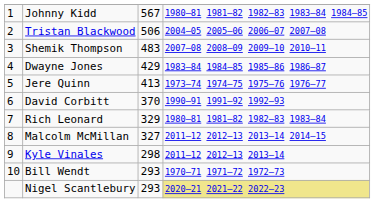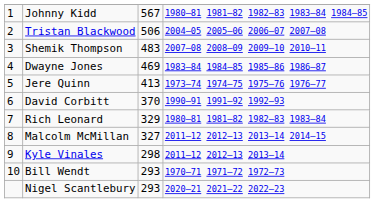Dwayne Jones | column 3: 429 -> 469
Nigel Scantlebury | column 4: khaki background -> no background
